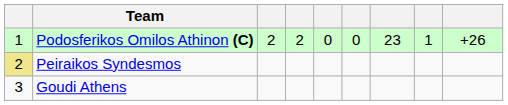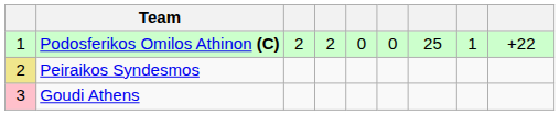Podosferikos Omilos Athinon (C) | column 7: 23 -> 25
Podosferikos Omilos Athinon (C) | column 9: +26 -> +22
Goudi Athens | column 1: no background -> pink background
